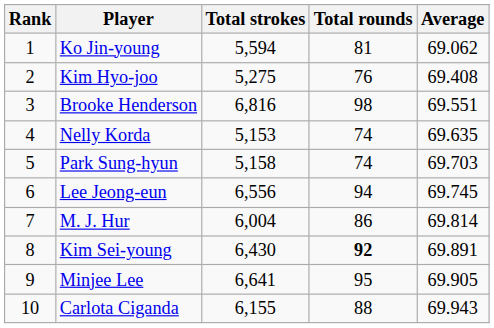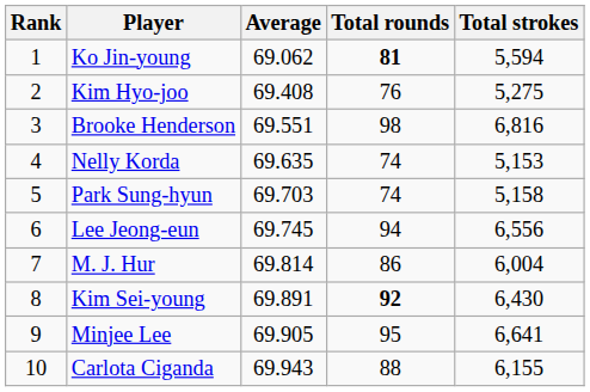columns swapped: Total strokes <-> Average
Ko Jin-young | Total rounds: normal -> bold
